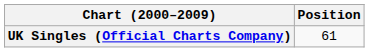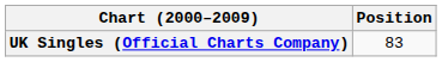UK Singles (Official Charts Company) | Position: 61 -> 83
